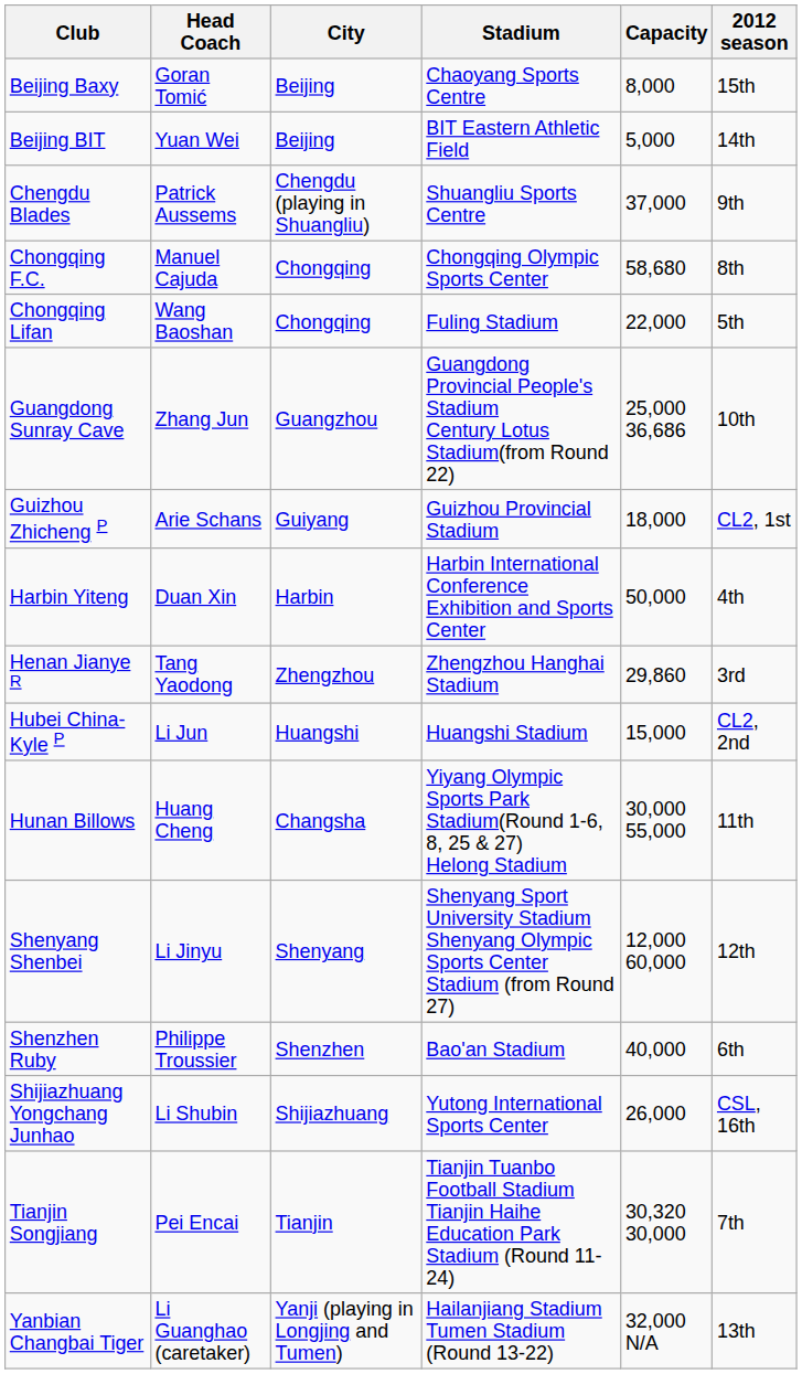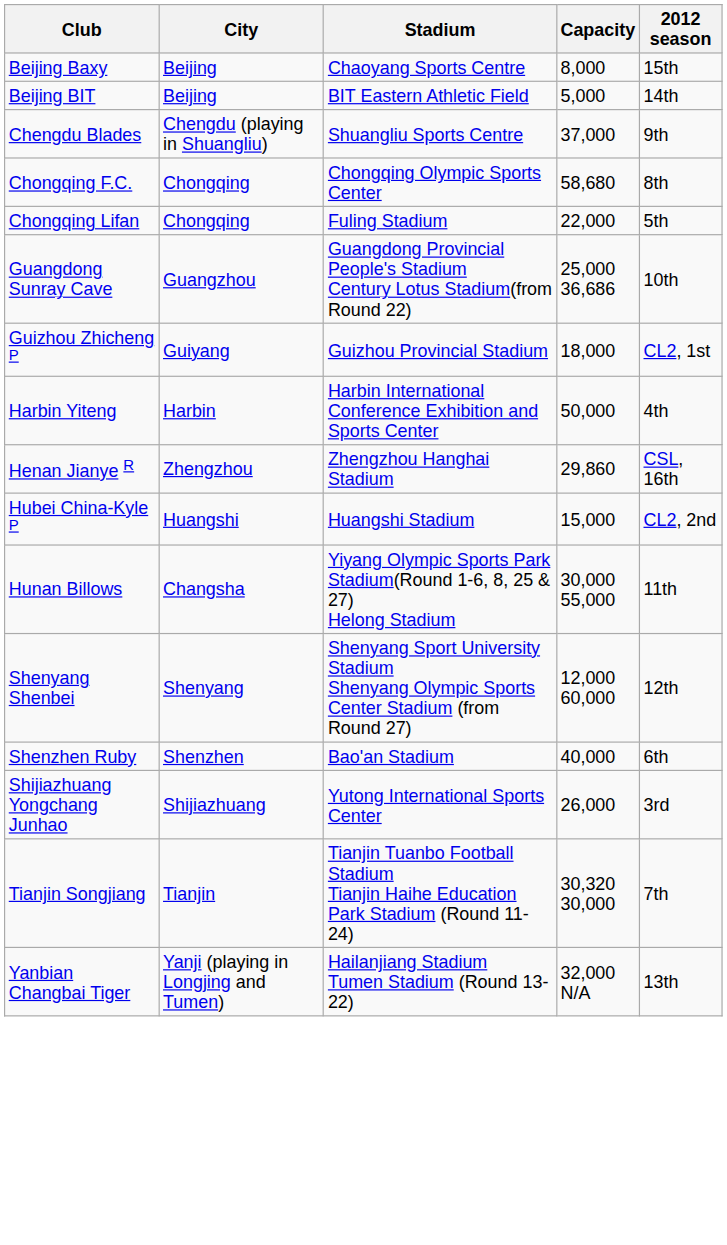- column: Head Coach | Goran Tomić | Yuan Wei | Patrick Aussems | Manuel Cajuda | Wang Baoshan | Zhang Jun | Arie Schans | Duan Xin | Tang Yaodong | Li Jun | Huang Cheng | Li Jinyu | Philippe Troussier | Li Shubin | Pei Encai | Li Guanghao (caretaker)
Henan Jianye R | 2012 season: 3rd -> CSL, 16th
Shijiazhuang Yongchang Junhao | 2012 season: CSL, 16th -> 3rd
